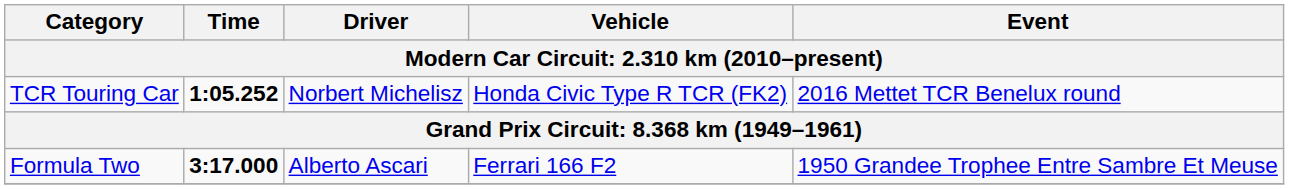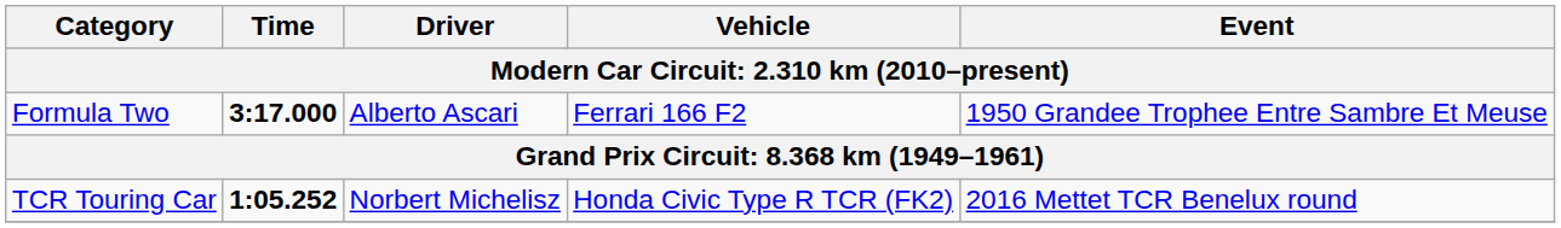rows swapped: TCR Touring Car <-> Formula Two
